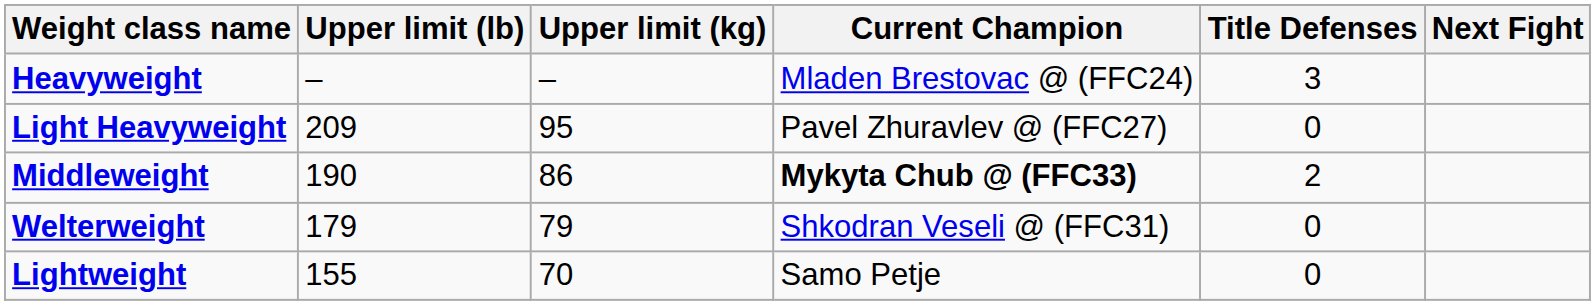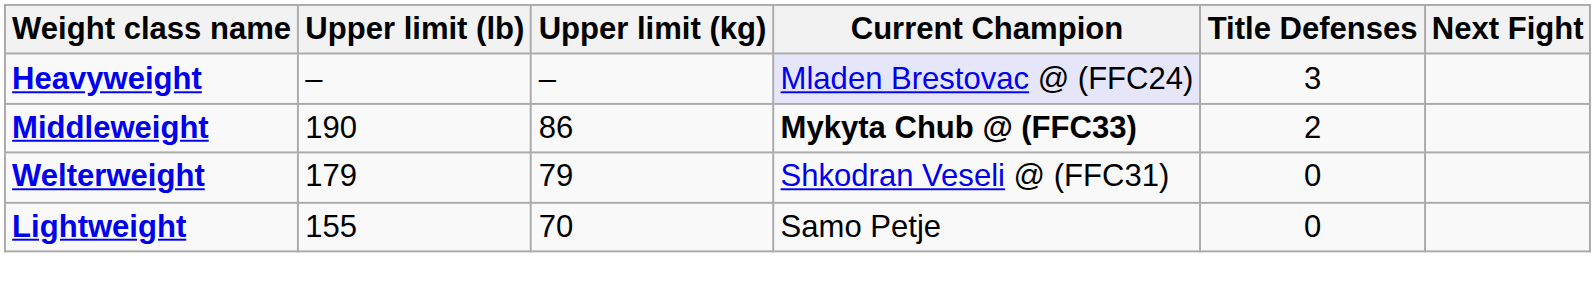Heavyweight | Current Champion: no background -> lavender background
- row: Light Heavyweight | 209 | 95 | Pavel Zhuravlev @ (FFC27) | 0
